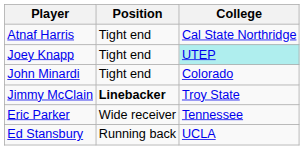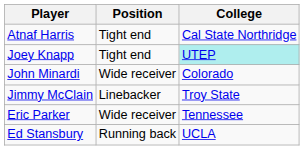John Minardi | Position: Tight end -> Wide receiver
Jimmy McClain | Position: bold -> normal
